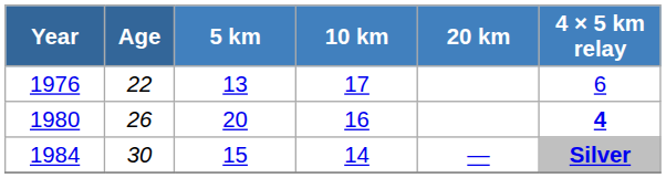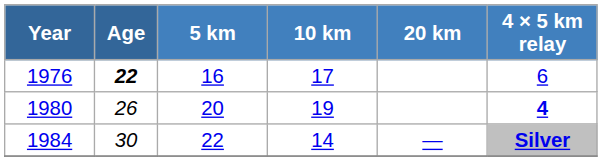1976 | Age: normal -> bold
1976 | 5 km: 13 -> 16
1980 | 10 km: 16 -> 19
1984 | 5 km: 15 -> 22
